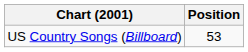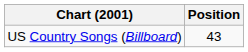US Country Songs (Billboard) | Position: 53 -> 43
